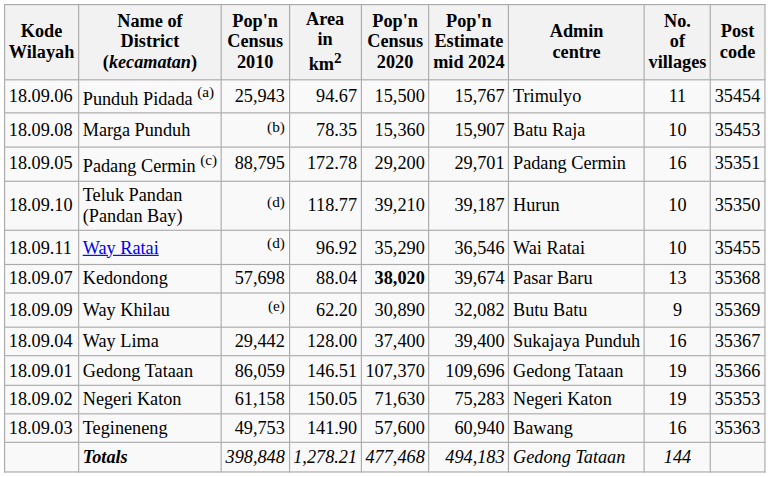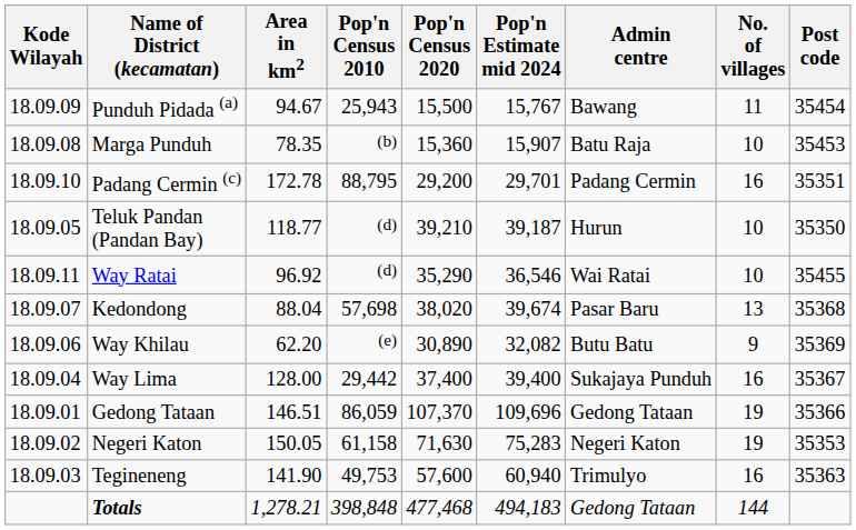columns swapped: Area in km2 <-> Pop'n Census 2010
Punduh Pidada (a) | Kode Wilayah: 18.09.06 -> 18.09.09
Punduh Pidada (a) | Admin centre: Trimulyo -> Bawang
Padang Cermin (c) | Kode Wilayah: 18.09.05 -> 18.09.10
Teluk Pandan (Pandan Bay) | Kode Wilayah: 18.09.10 -> 18.09.05
Kedondong | Pop'n Census 2020: bold -> normal
Way Khilau | Kode Wilayah: 18.09.09 -> 18.09.06
Tegineneng | Admin centre: Bawang -> Trimulyo
